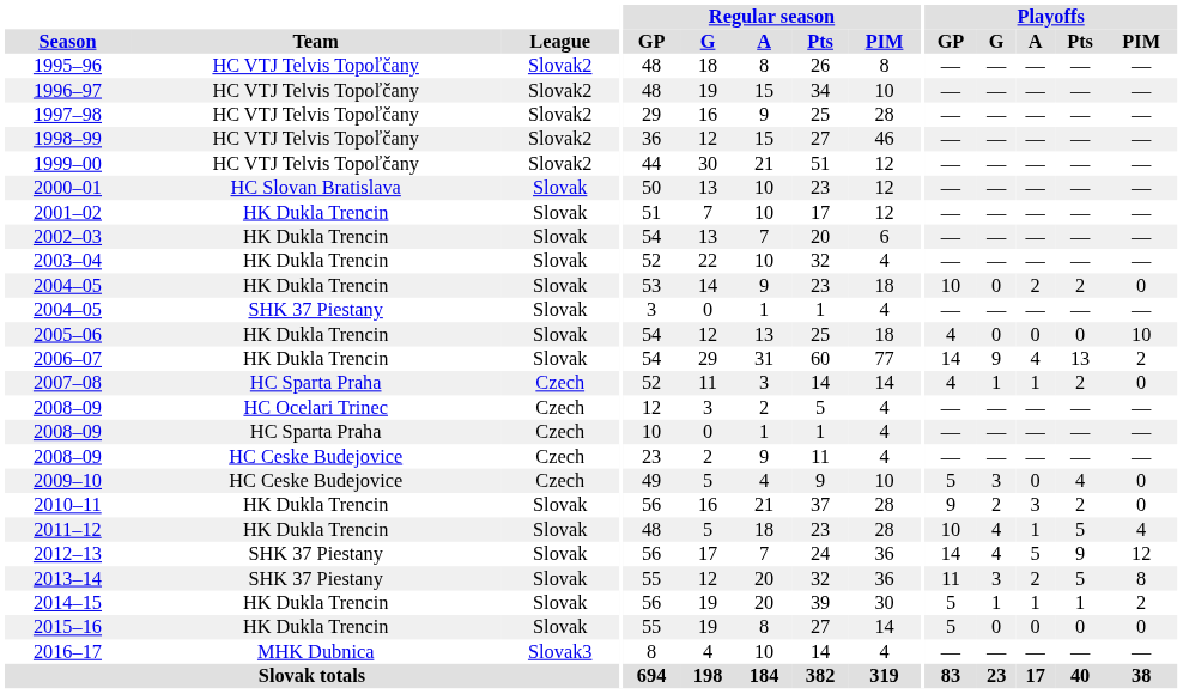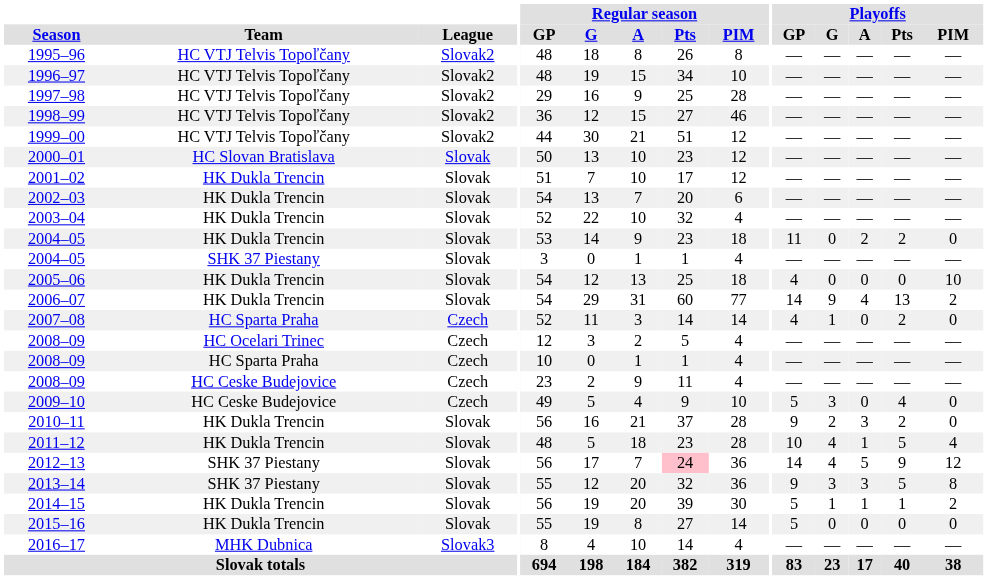2004–05 / HK Dukla Trencin | Playoffs / GP: 10 -> 11
2007–08 | Playoffs / A: 1 -> 0
2012–13 | Regular season / Pts: no background -> pink background
2013–14 | Playoffs / GP: 11 -> 9
2013–14 | Playoffs / A: 2 -> 3
